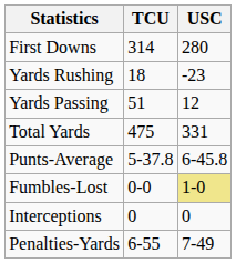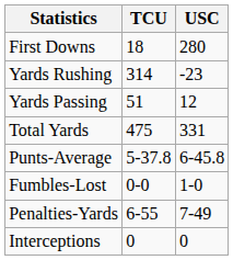First Downs | TCU: 314 -> 18
Yards Rushing | TCU: 18 -> 314
Fumbles-Lost | USC: khaki background -> no background
rows swapped: Interceptions <-> Penalties-Yards
